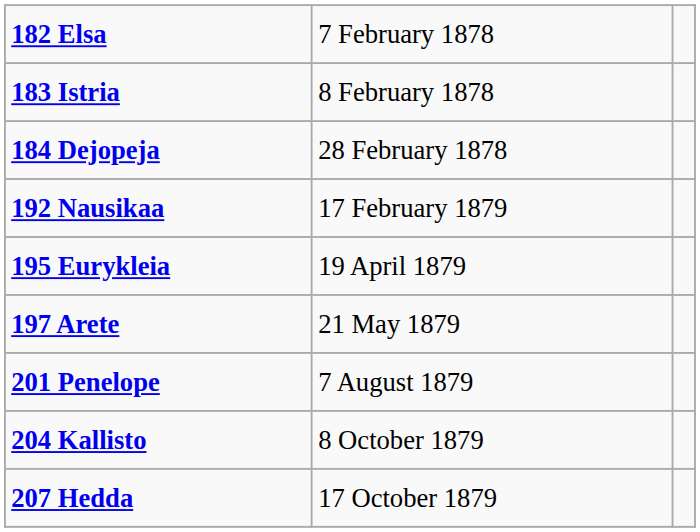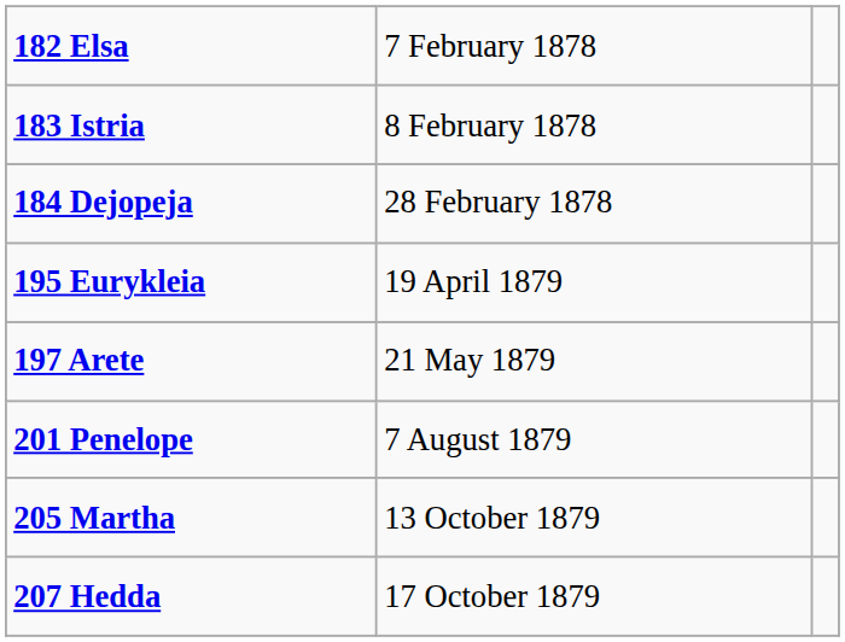- row: 192 Nausikaa | 17 February 1879
- row: 204 Kallisto | 8 October 1879
+ row: 205 Martha | 13 October 1879
